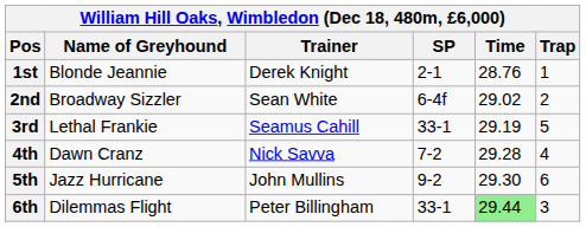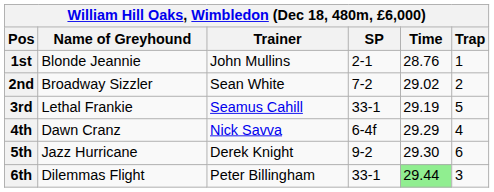1st | Trainer: Derek Knight -> John Mullins
2nd | SP: 6-4f -> 7-2
4th | SP: 7-2 -> 6-4f
4th | Time: 29.28 -> 29.29
5th | Trainer: John Mullins -> Derek Knight
